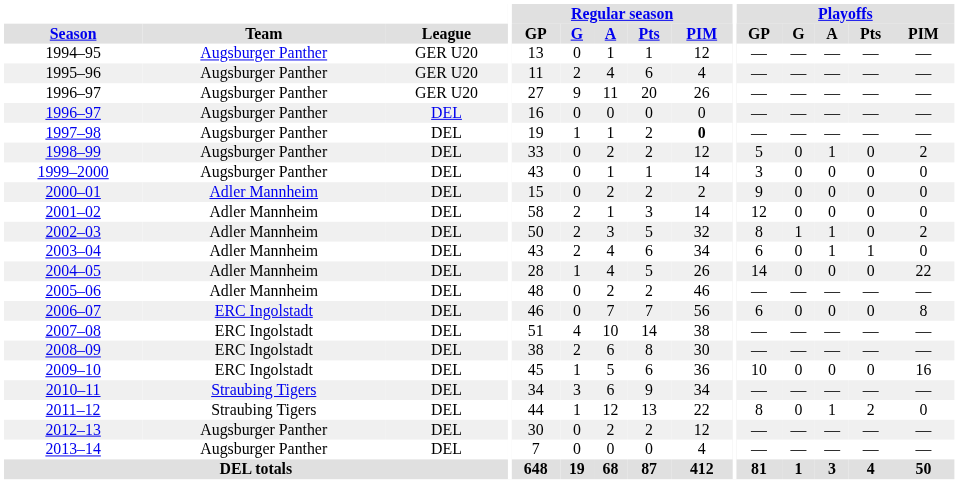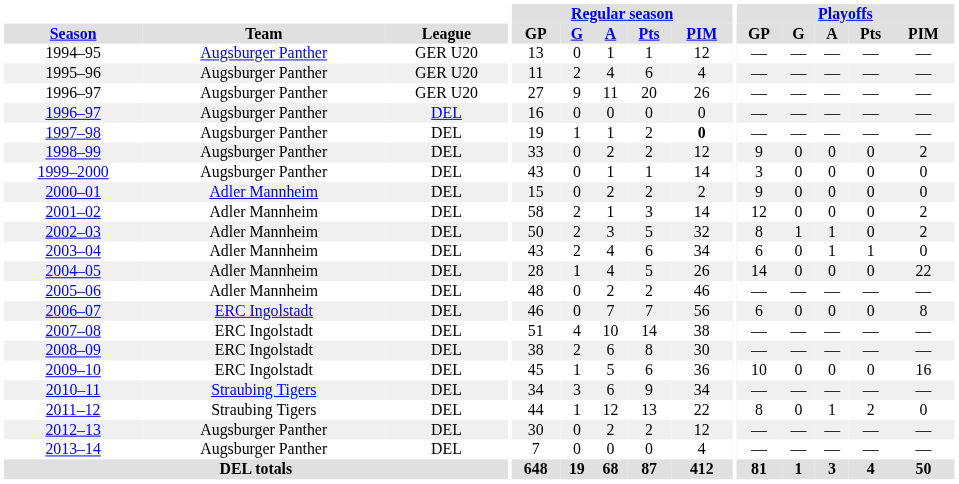1998–99 | Playoffs / GP: 5 -> 9
1998–99 | Playoffs / A: 1 -> 0
2001–02 | Playoffs / PIM: 0 -> 2
